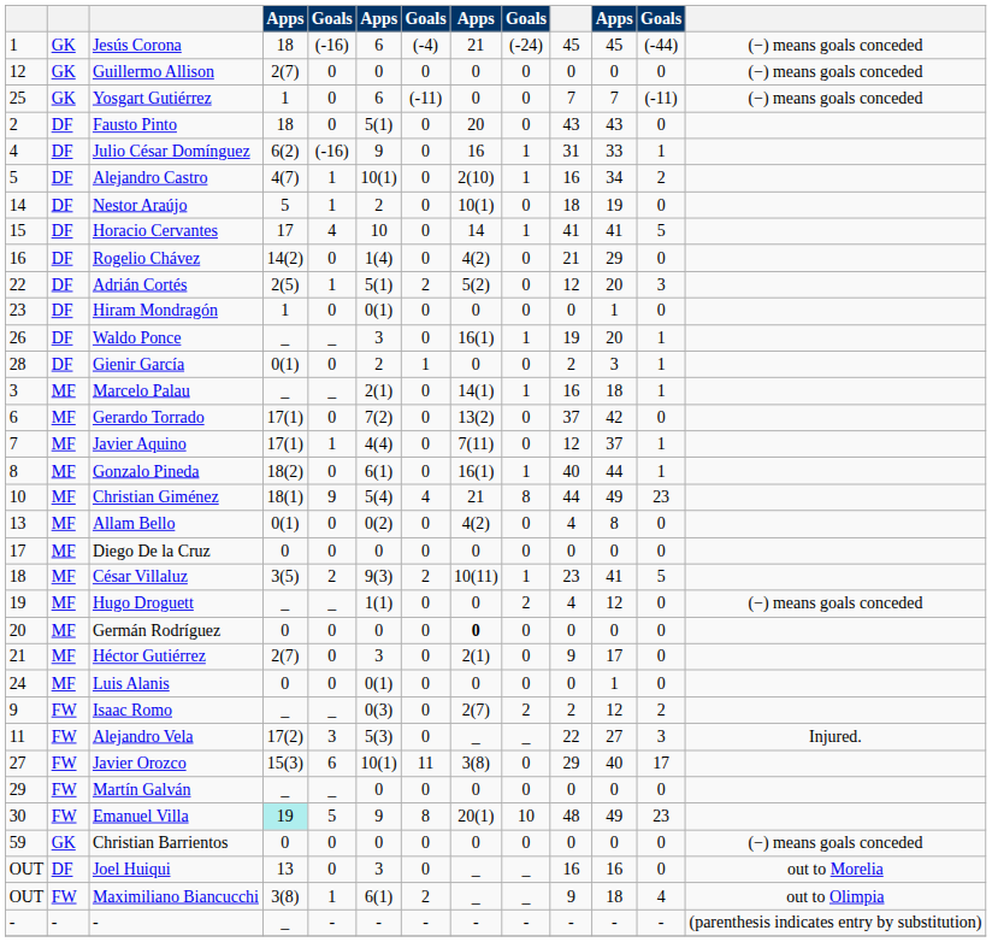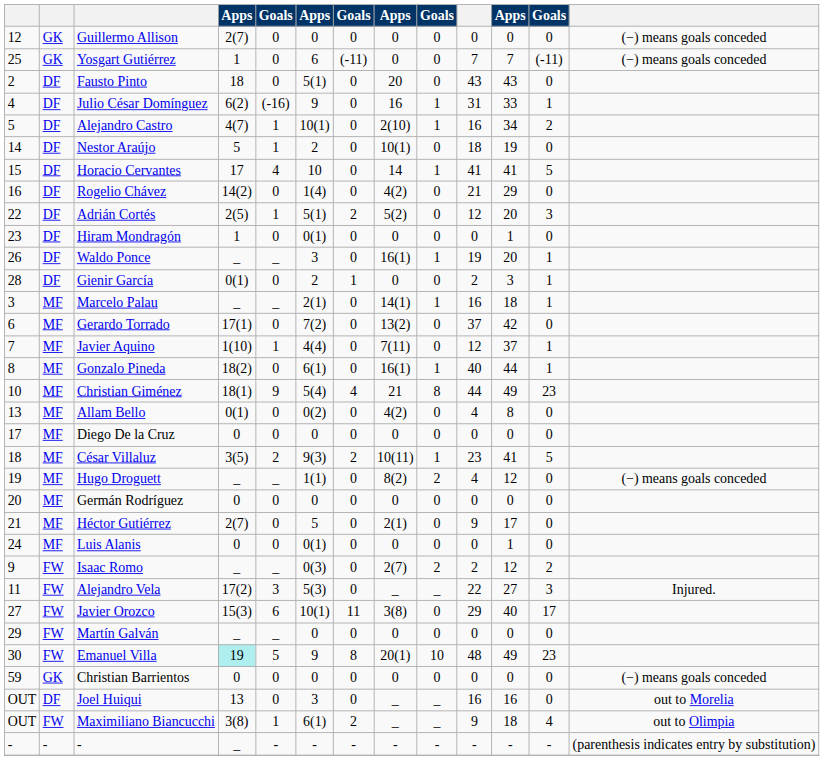- row: 1 | GK | Jesús Corona | 18 | (-16) | 6 | (-4) | 21 | (-24) | 45 | 45 | (-44) | (−) means goals conceded
Javier Aquino | column 4: 17(1) -> 1(10)
Hugo Droguett | column 8: 0 -> 8(2)
Germán Rodríguez | column 8: bold -> normal
Héctor Gutiérrez | column 6: 3 -> 5
